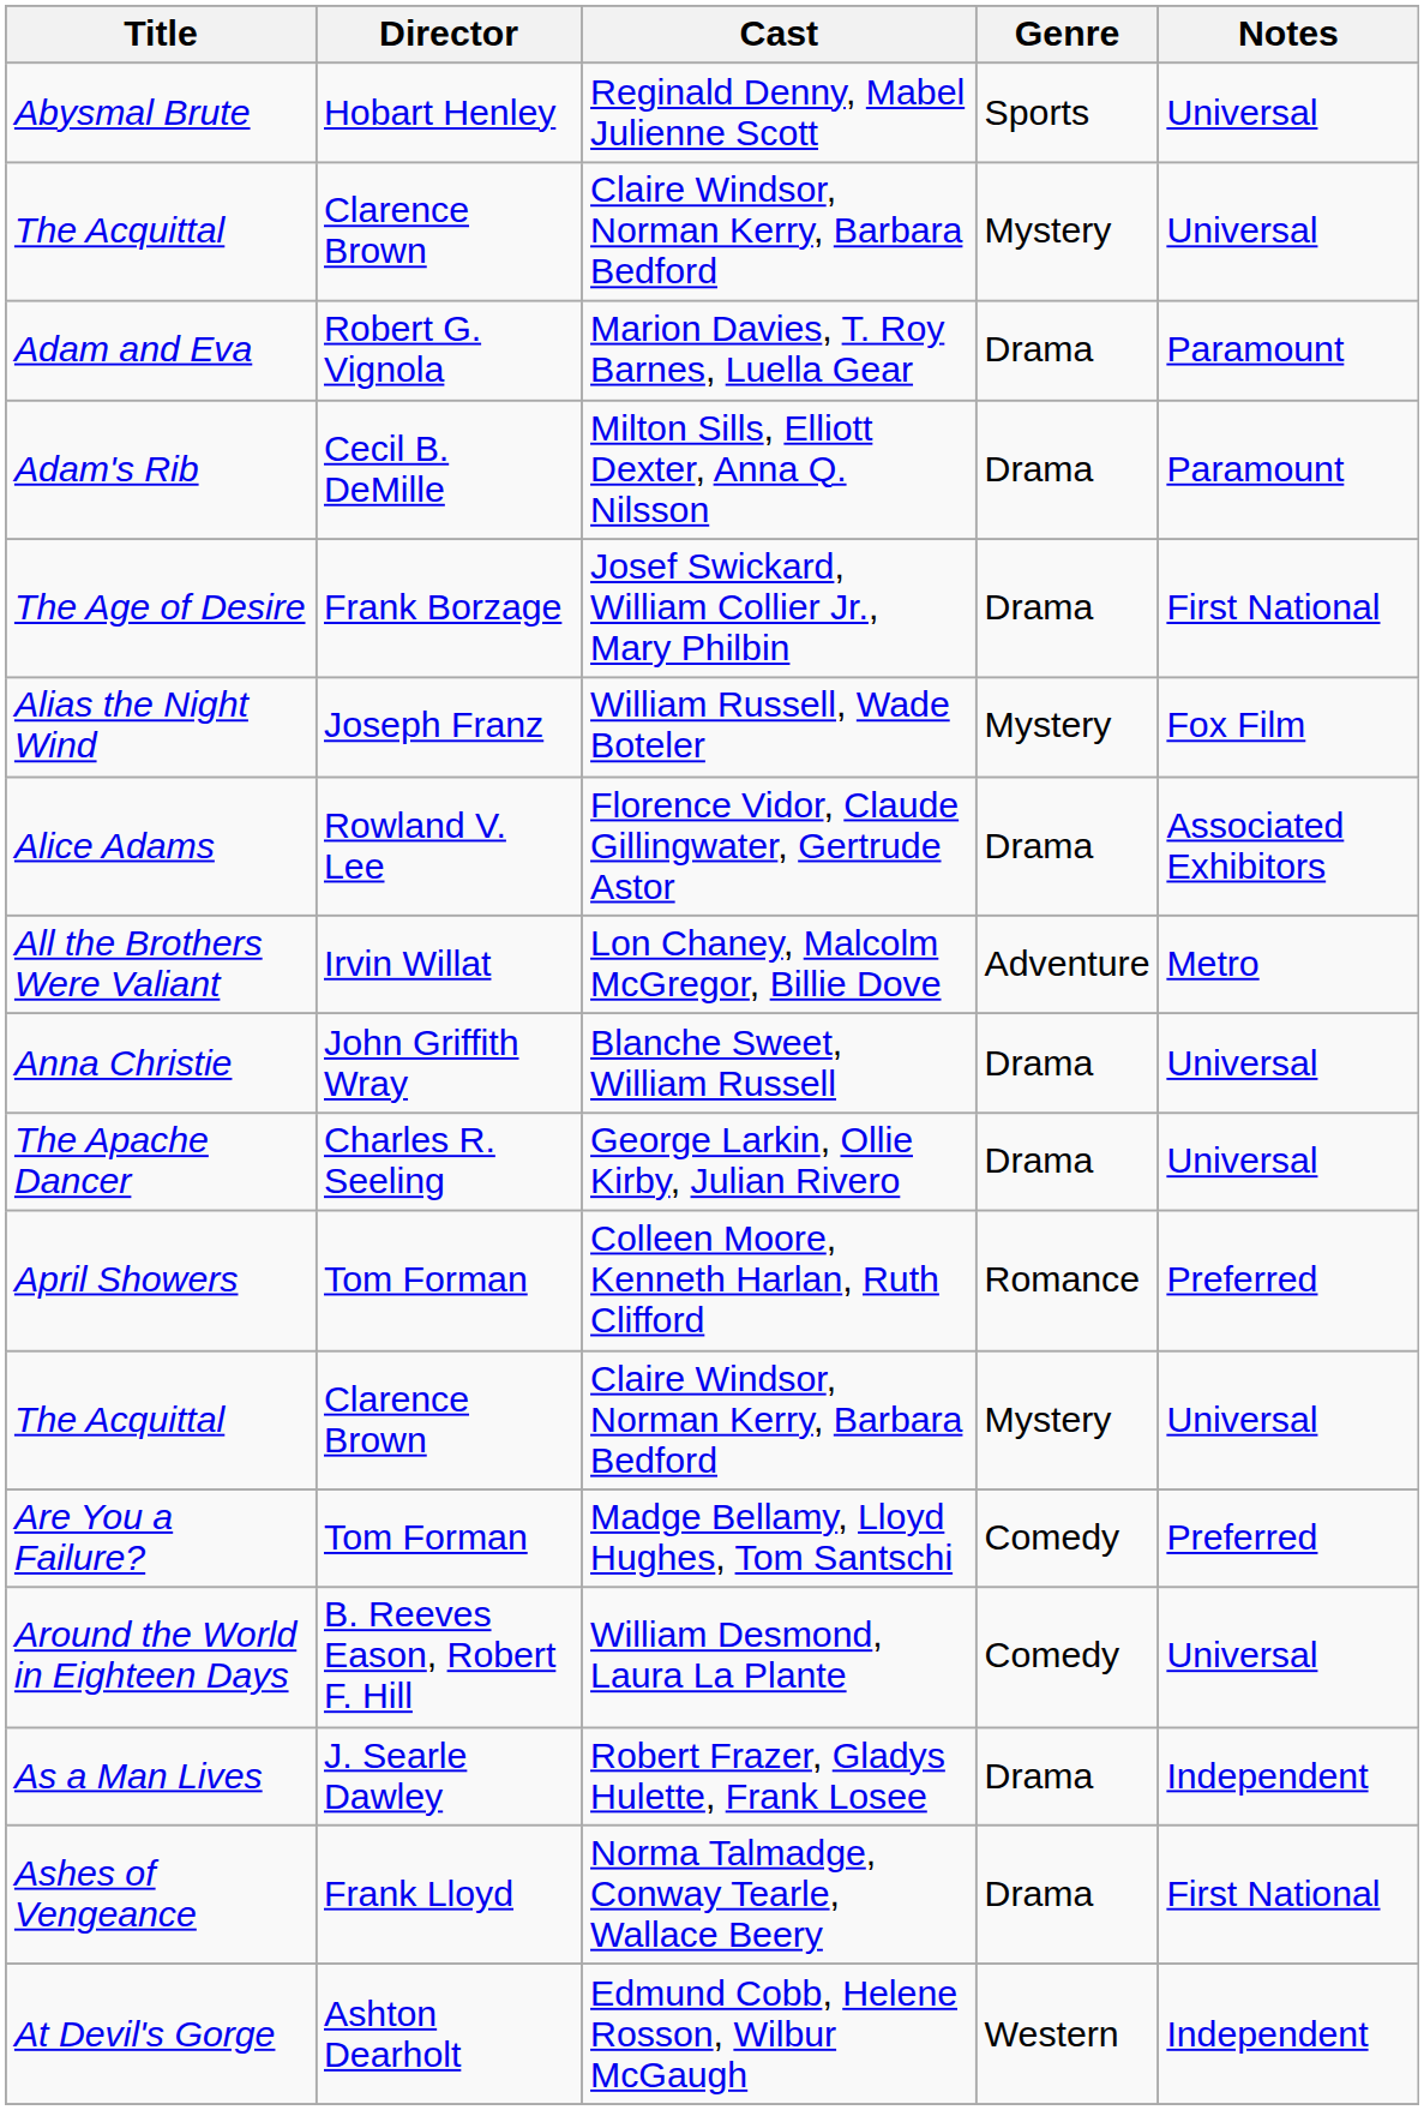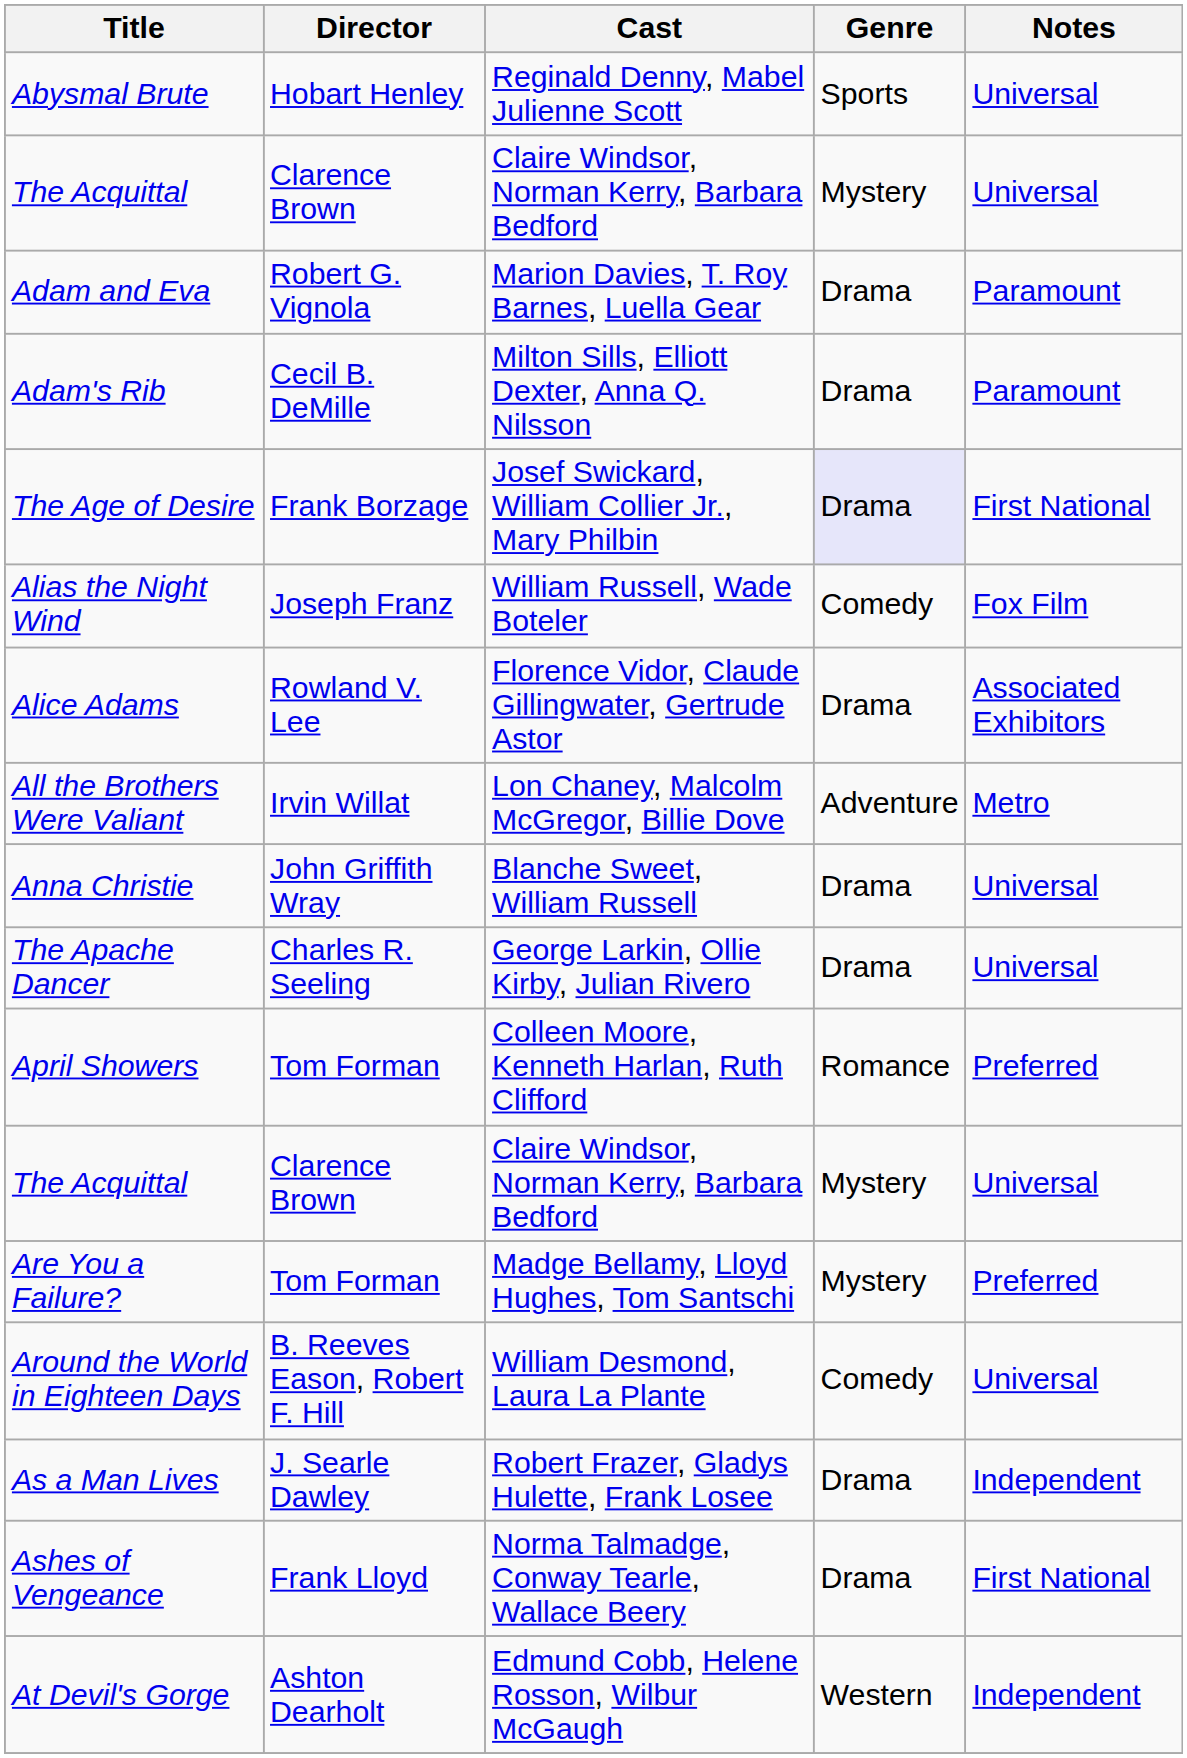The Age of Desire | Genre: no background -> lavender background
Alias the Night Wind | Genre: Mystery -> Comedy
Are You a Failure? | Genre: Comedy -> Mystery
